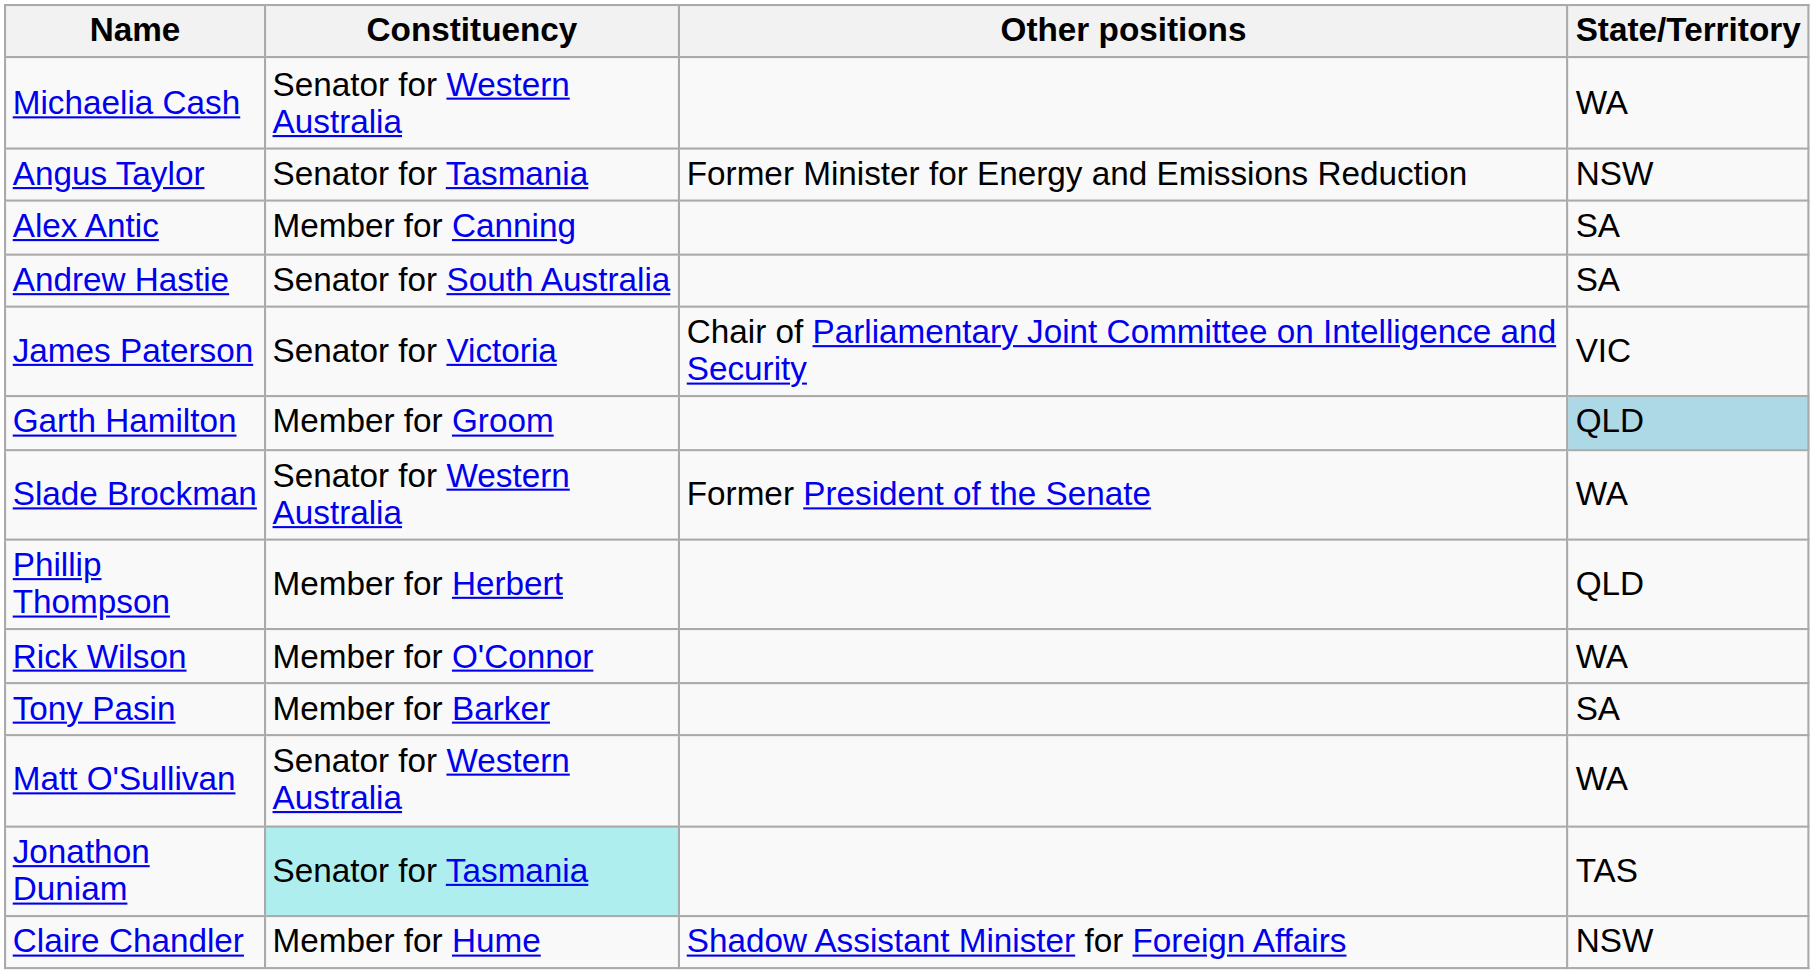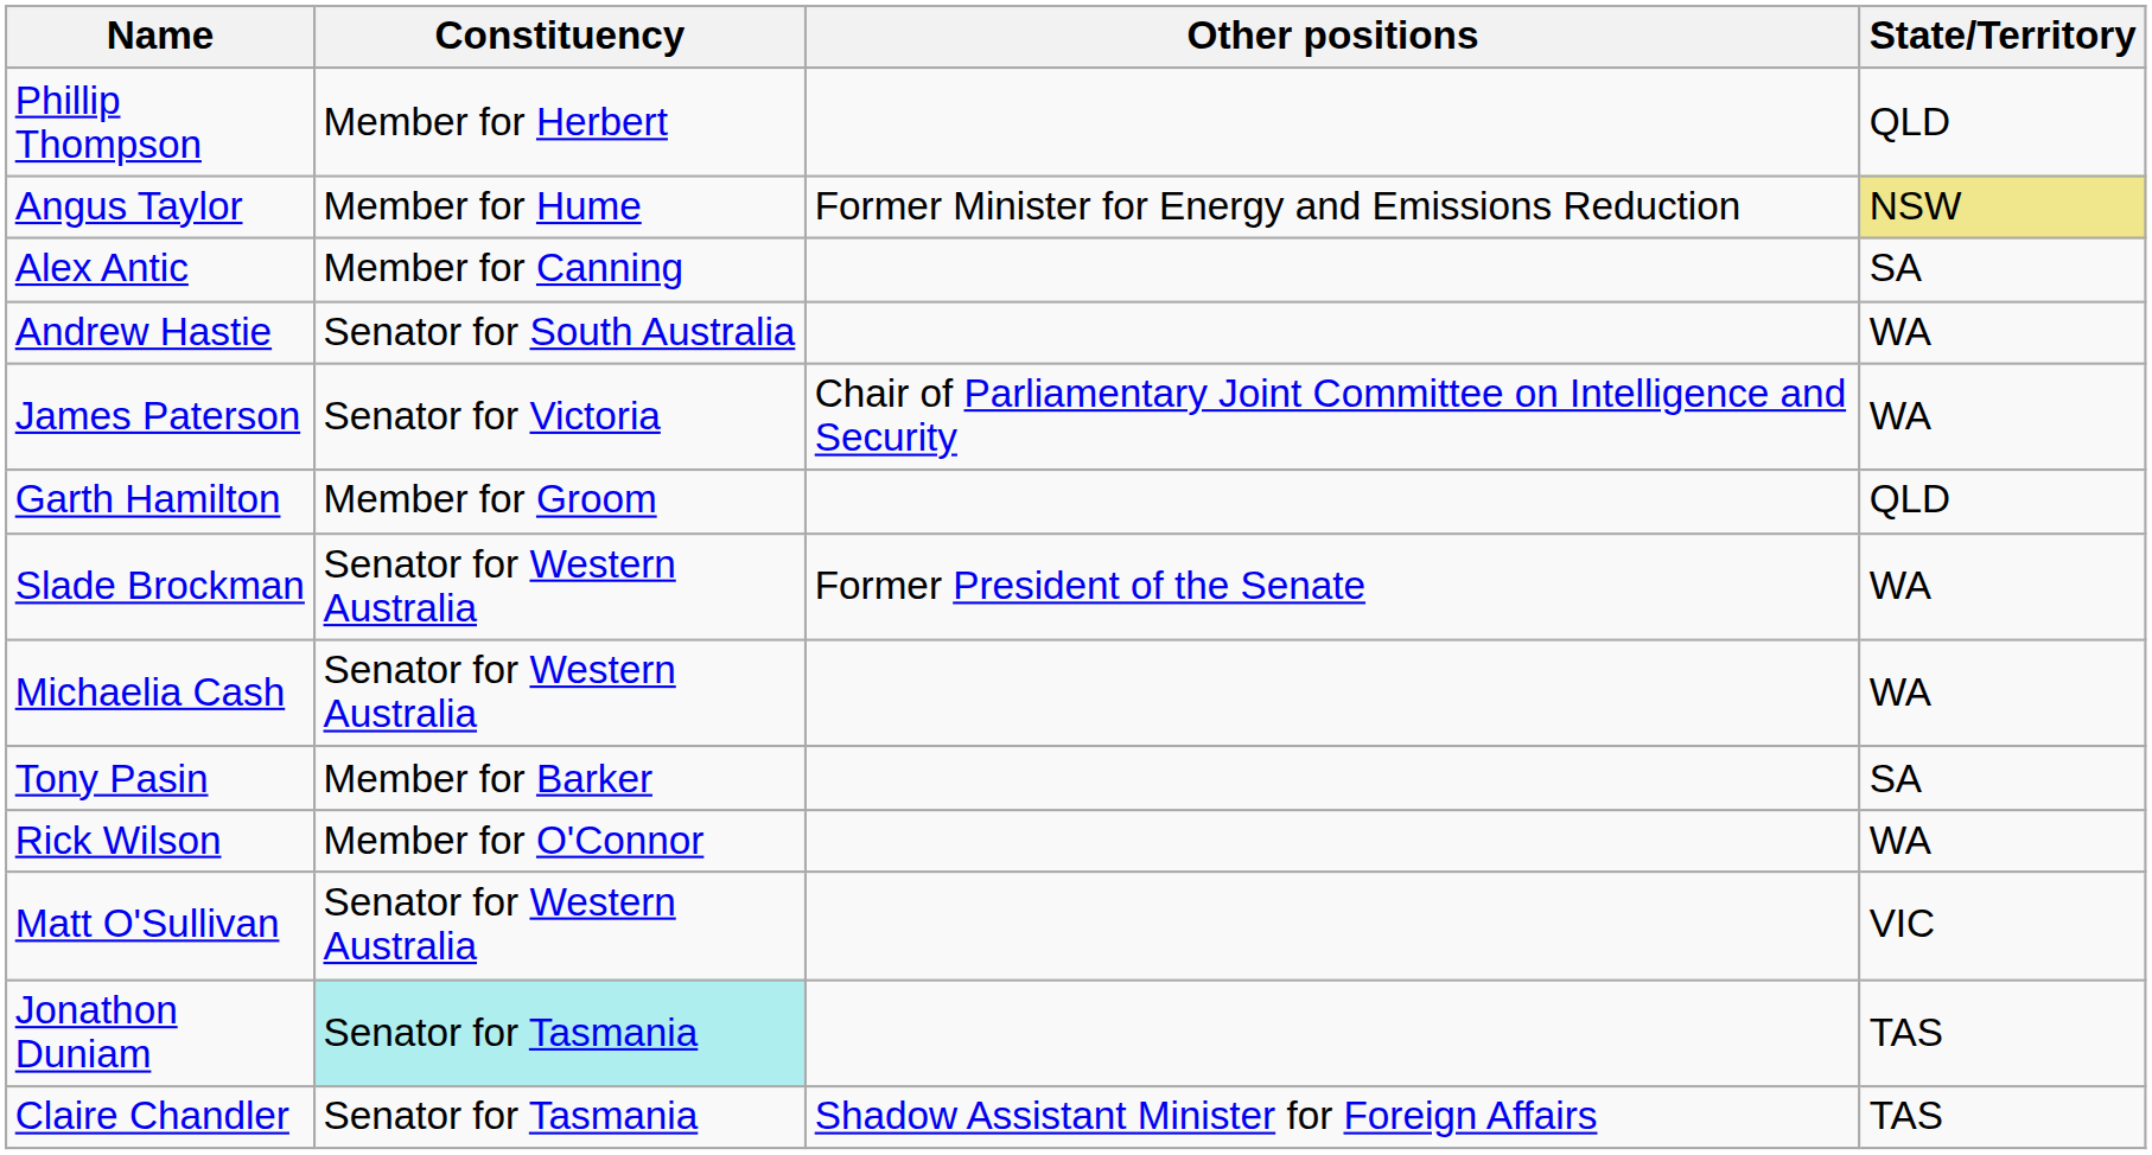rows swapped: Michaelia Cash <-> Phillip Thompson
Angus Taylor | Constituency: Senator for Tasmania -> Member for Hume
Angus Taylor | State/Territory: no background -> khaki background
Andrew Hastie | State/Territory: SA -> WA
James Paterson | State/Territory: VIC -> WA
Garth Hamilton | State/Territory: lightblue background -> no background
rows swapped: Tony Pasin <-> Rick Wilson
Matt O'Sullivan | State/Territory: WA -> VIC
Claire Chandler | Constituency: Member for Hume -> Senator for Tasmania
Claire Chandler | State/Territory: NSW -> TAS
